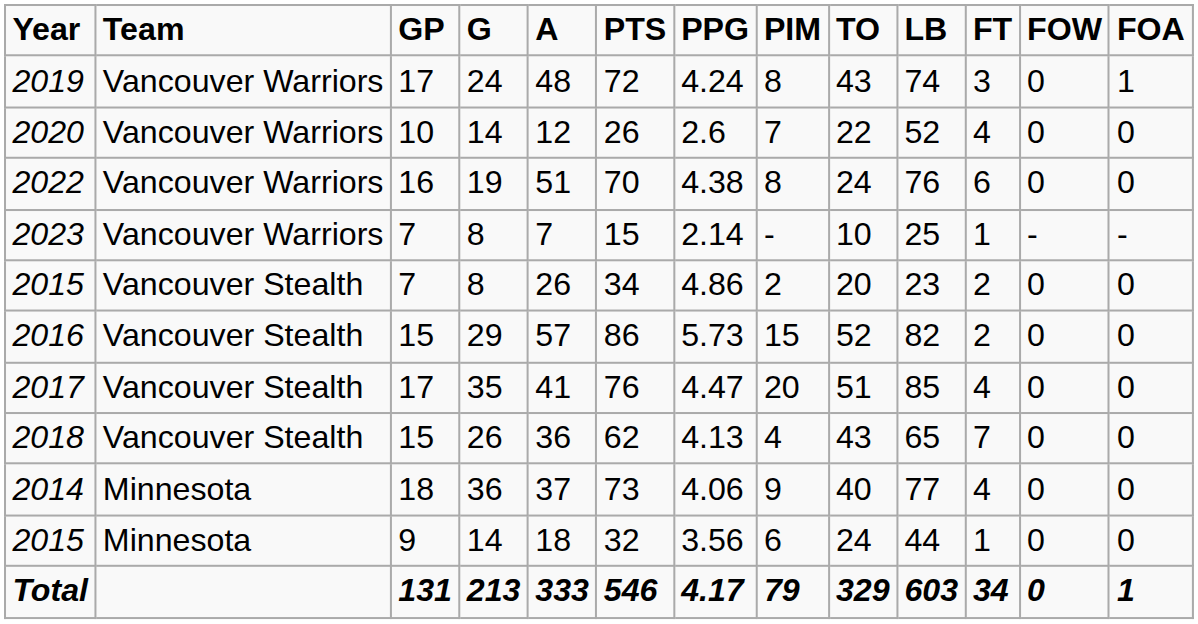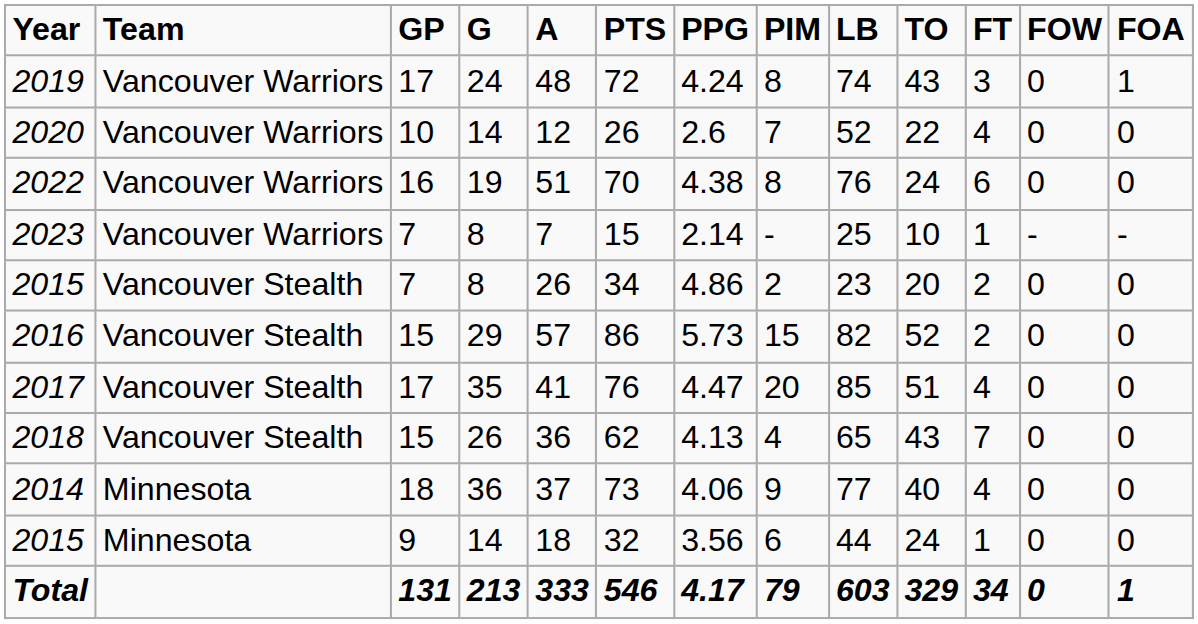columns swapped: LB <-> TO
